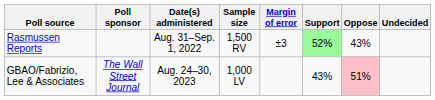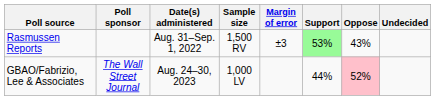Rasmussen Reports | Support: 52% -> 53%
GBAO/Fabrizio, Lee & Associates | Support: 43% -> 44%
GBAO/Fabrizio, Lee & Associates | Oppose: 51% -> 52%
